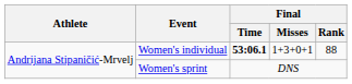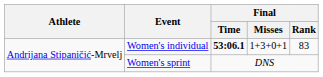Women's individual | Final / Rank: 88 -> 83
